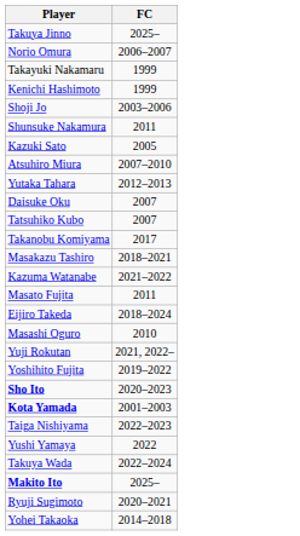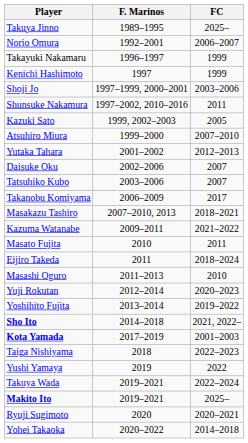+ column: F. Marinos | 1989–1995 | 1992–2001 | 1996–1997 | 1997 | 1997–1999, 2000–2001 | 1997–2002, 2010–2016 | 1999, 2002–2003 | 1999–2000 | 2001–2002 | 2002–2006 | 2003–2006 | 2006–2009 | 2007–2010, 2013 | 2009–2011 | 2010 | 2011 | 2011–2013 | 2012–2014 | 2013–2014 | 2014–2018 | 2017–2019 | 2018 | 2019 | 2019–2021 | 2019–2021 | 2020 | 2020–2022
Yuji Rokutan | FC: 2021, 2022– -> 2020–2023
Sho Ito | FC: 2020–2023 -> 2021, 2022–
